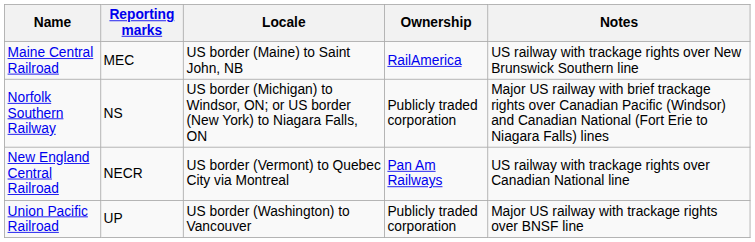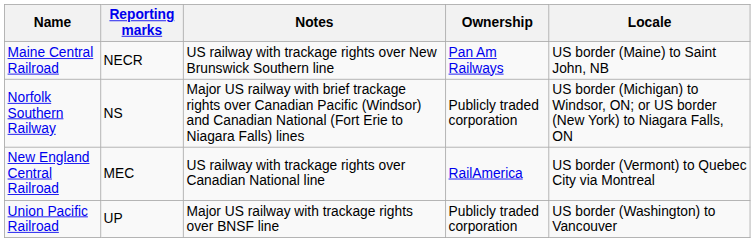columns swapped: Locale <-> Notes
Maine Central Railroad | Reporting marks: MEC -> NECR
Maine Central Railroad | Ownership: RailAmerica -> Pan Am Railways
New England Central Railroad | Reporting marks: NECR -> MEC
New England Central Railroad | Ownership: Pan Am Railways -> RailAmerica
